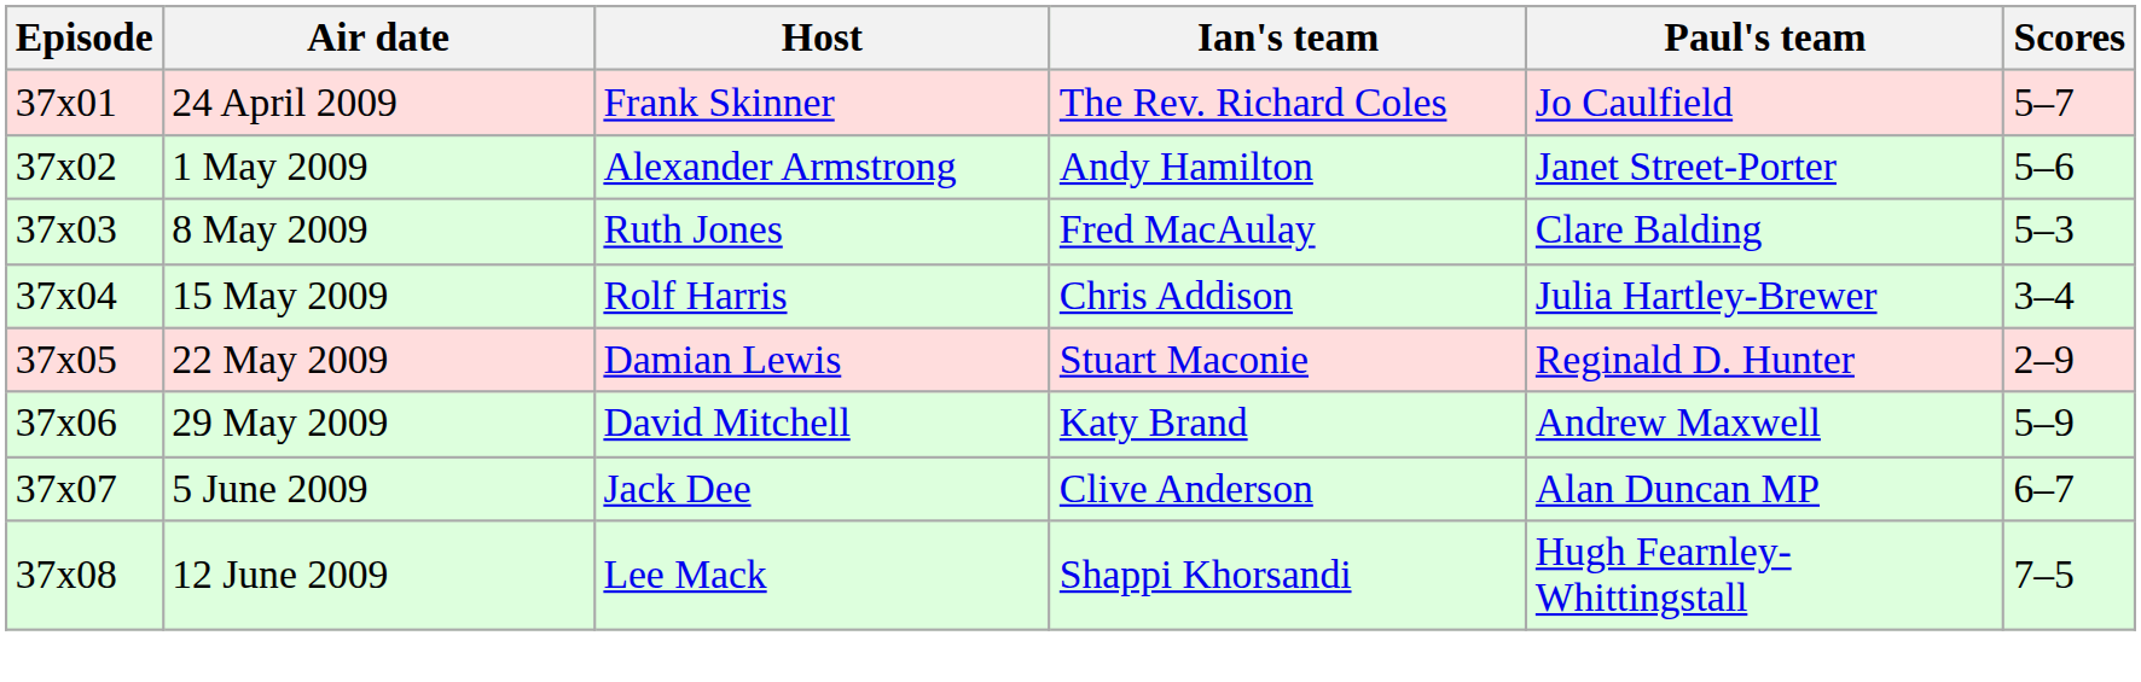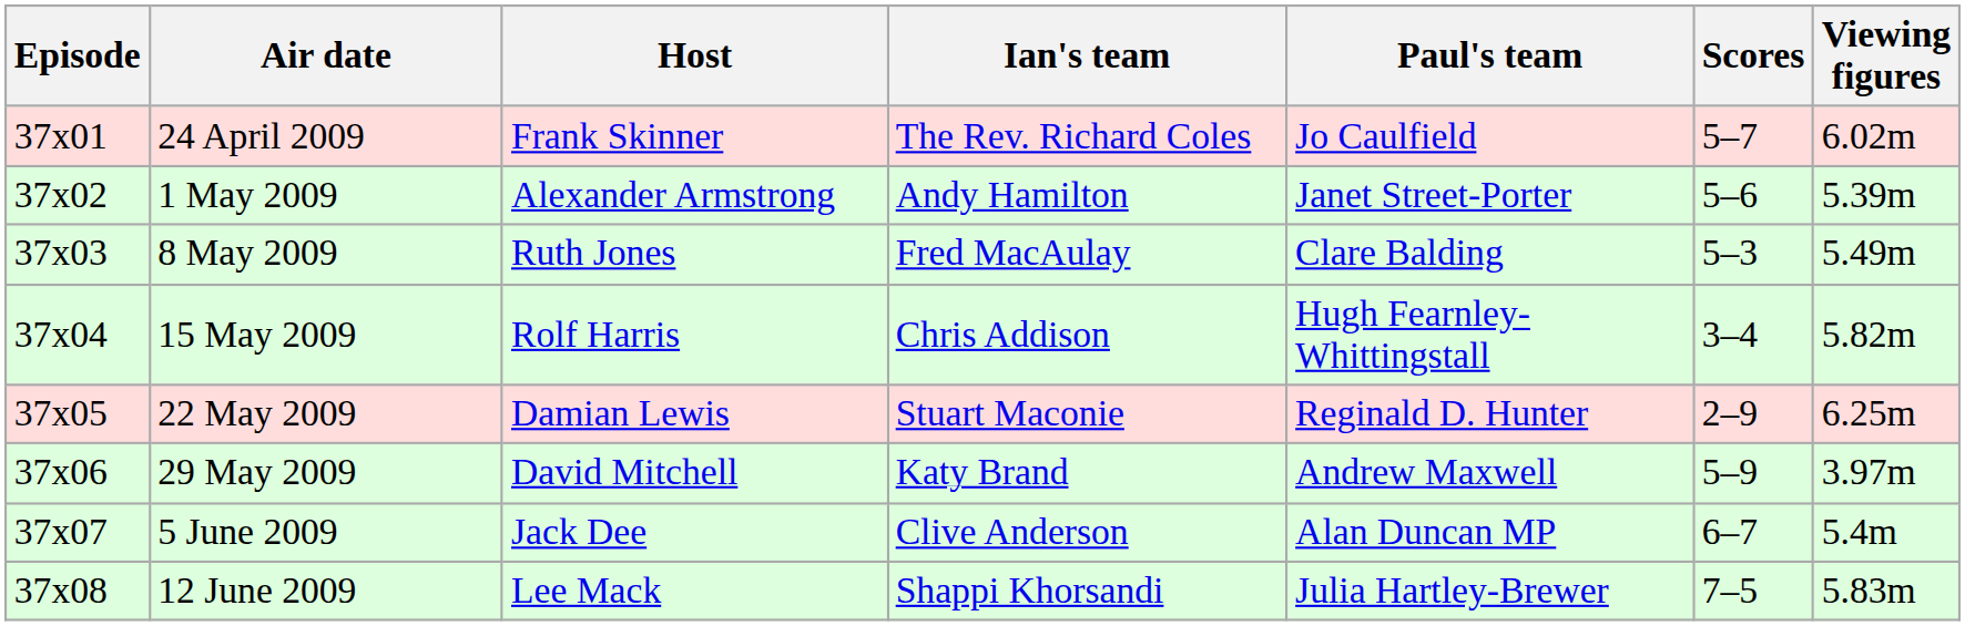+ column: Viewing figures | 6.02m | 5.39m | 5.49m | 5.82m | 6.25m | 3.97m | 5.4m | 5.83m
15 May 2009 | Paul's team: Julia Hartley-Brewer -> Hugh Fearnley-Whittingstall
12 June 2009 | Paul's team: Hugh Fearnley-Whittingstall -> Julia Hartley-Brewer
